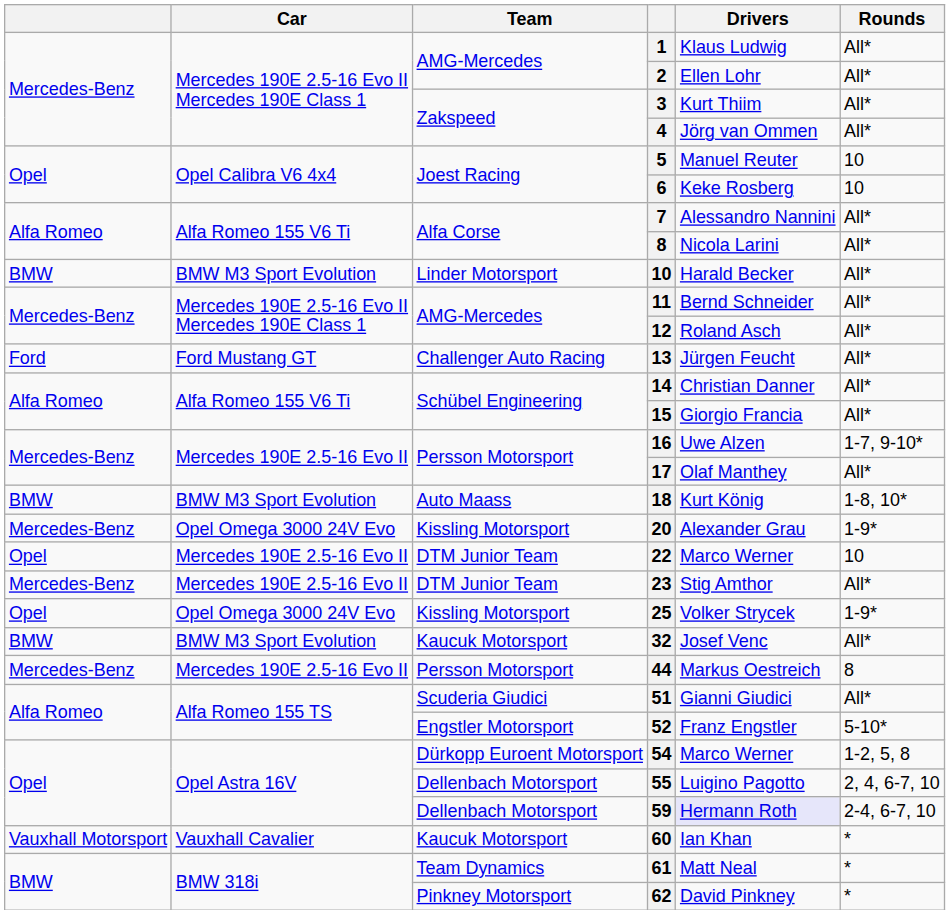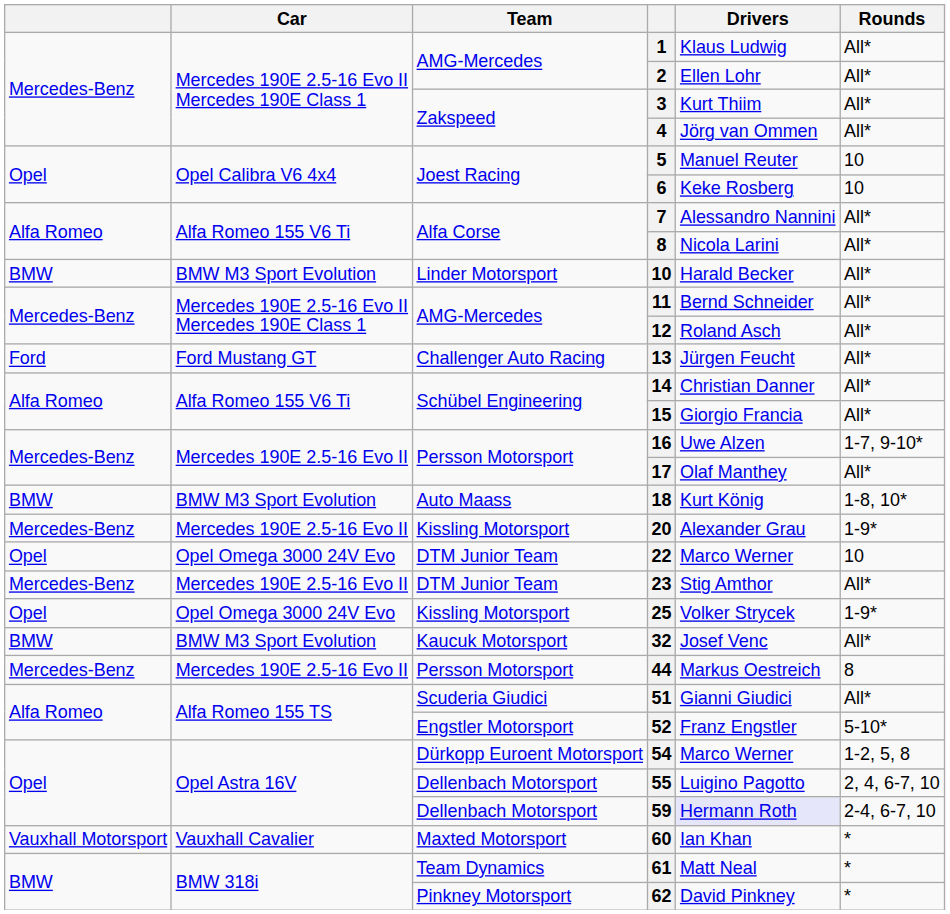20 | Car: Opel Omega 3000 24V Evo -> Mercedes 190E 2.5-16 Evo II
22 | Car: Mercedes 190E 2.5-16 Evo II -> Opel Omega 3000 24V Evo
60 | Team: Kaucuk Motorsport -> Maxted Motorsport
